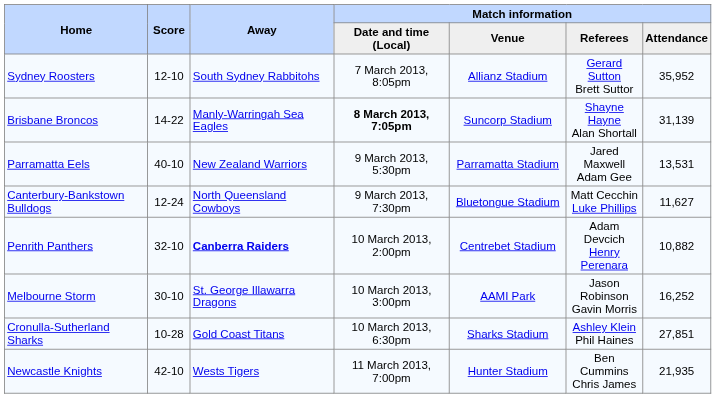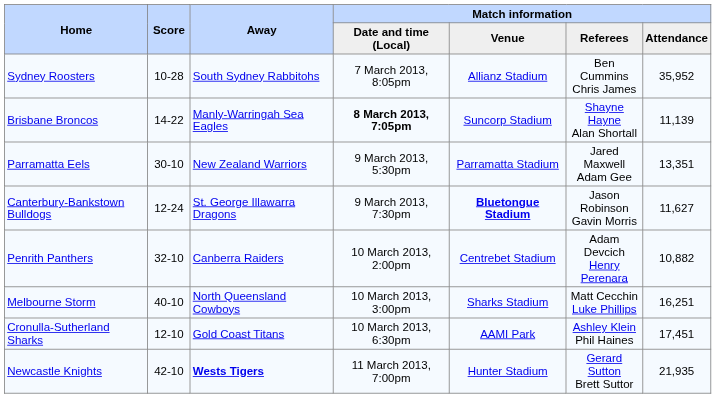Sydney Roosters | Score: 12-10 -> 10-28
Sydney Roosters | Match information / Referees: Gerard Sutton Brett Suttor -> Ben Cummins Chris James
Brisbane Broncos | Match information / Attendance: 31,139 -> 11,139
Parramatta Eels | Score: 40-10 -> 30-10
Parramatta Eels | Match information / Attendance: 13,531 -> 13,351
Canterbury-Bankstown Bulldogs | Away: North Queensland Cowboys -> St. George Illawarra Dragons
Canterbury-Bankstown Bulldogs | Match information / Venue: normal -> bold
Canterbury-Bankstown Bulldogs | Match information / Referees: Matt Cecchin Luke Phillips -> Jason Robinson Gavin Morris
Penrith Panthers | Away: bold -> normal
Melbourne Storm | Score: 30-10 -> 40-10
Melbourne Storm | Away: St. George Illawarra Dragons -> North Queensland Cowboys
Melbourne Storm | Match information / Venue: AAMI Park -> Sharks Stadium
Melbourne Storm | Match information / Referees: Jason Robinson Gavin Morris -> Matt Cecchin Luke Phillips
Melbourne Storm | Match information / Attendance: 16,252 -> 16,251
Cronulla-Sutherland Sharks | Score: 10-28 -> 12-10
Cronulla-Sutherland Sharks | Match information / Venue: Sharks Stadium -> AAMI Park
Cronulla-Sutherland Sharks | Match information / Attendance: 27,851 -> 17,451
Newcastle Knights | Away: normal -> bold
Newcastle Knights | Match information / Referees: Ben Cummins Chris James -> Gerard Sutton Brett Suttor
